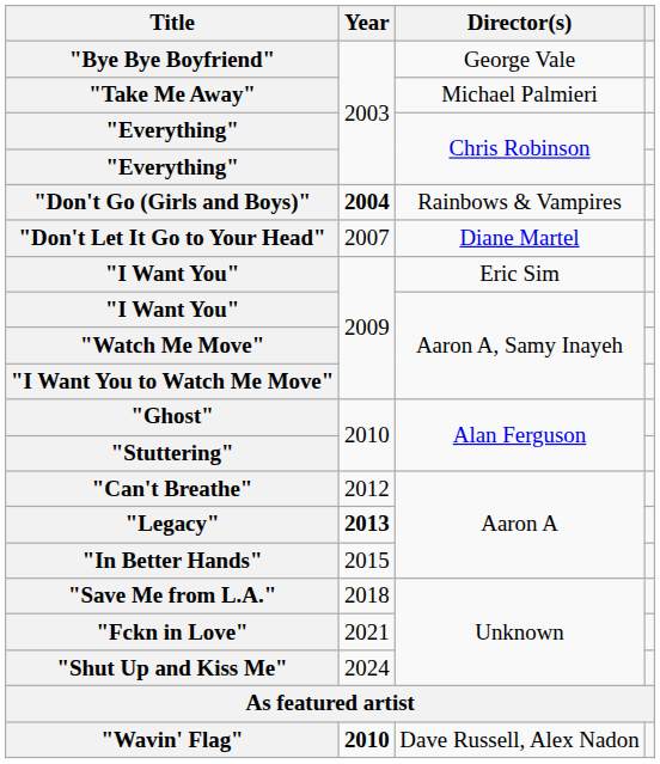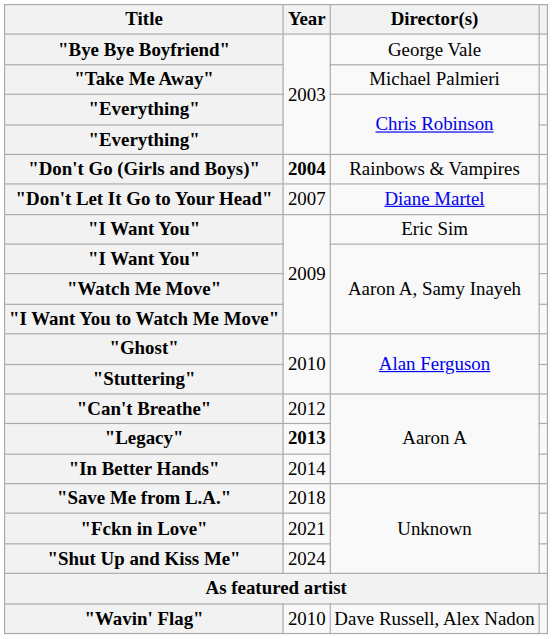"In Better Hands" | Year: 2015 -> 2014
"Wavin' Flag" | Year: bold -> normal
